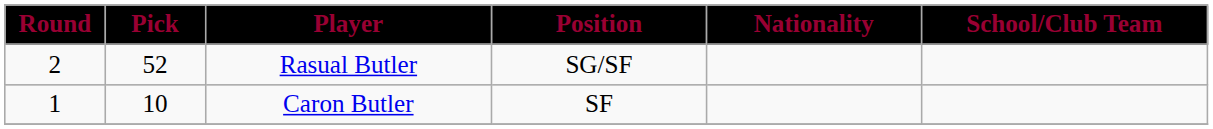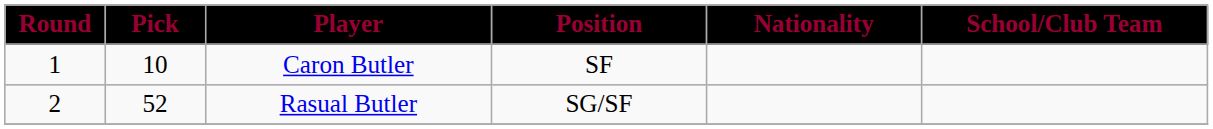rows swapped: Caron Butler <-> Rasual Butler
